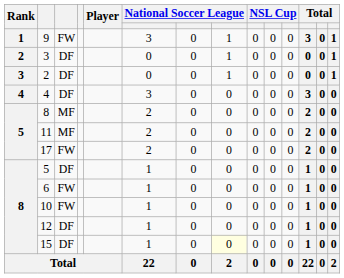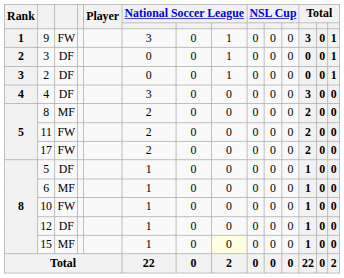11 | column 3: MF -> FW
6 | column 3: FW -> MF
15 | column 3: DF -> MF
